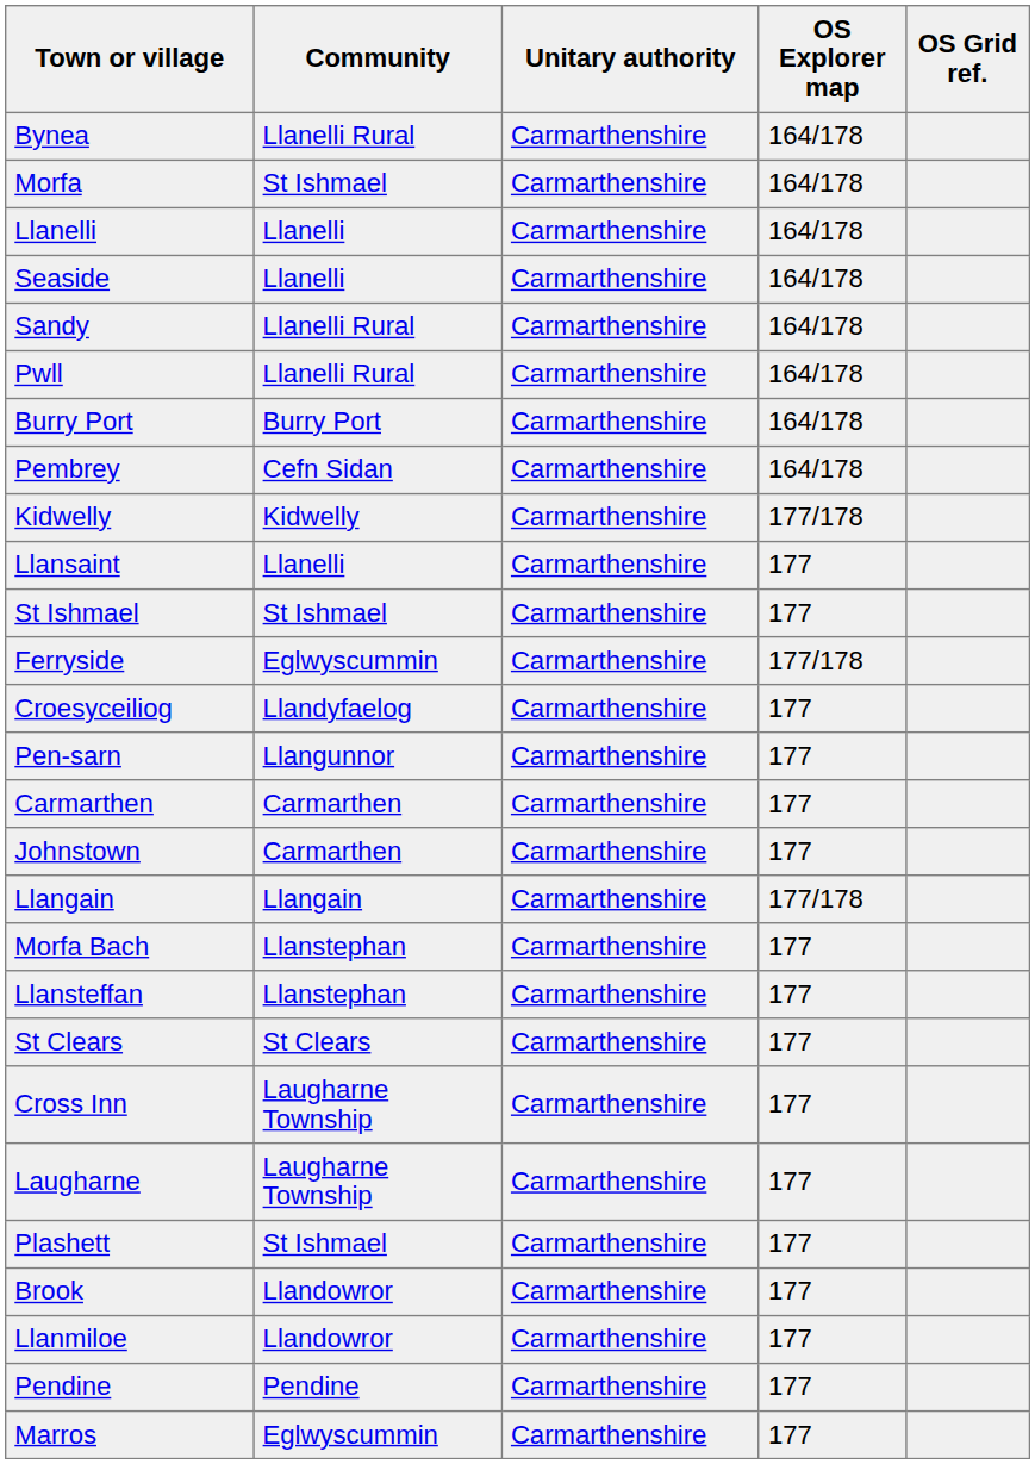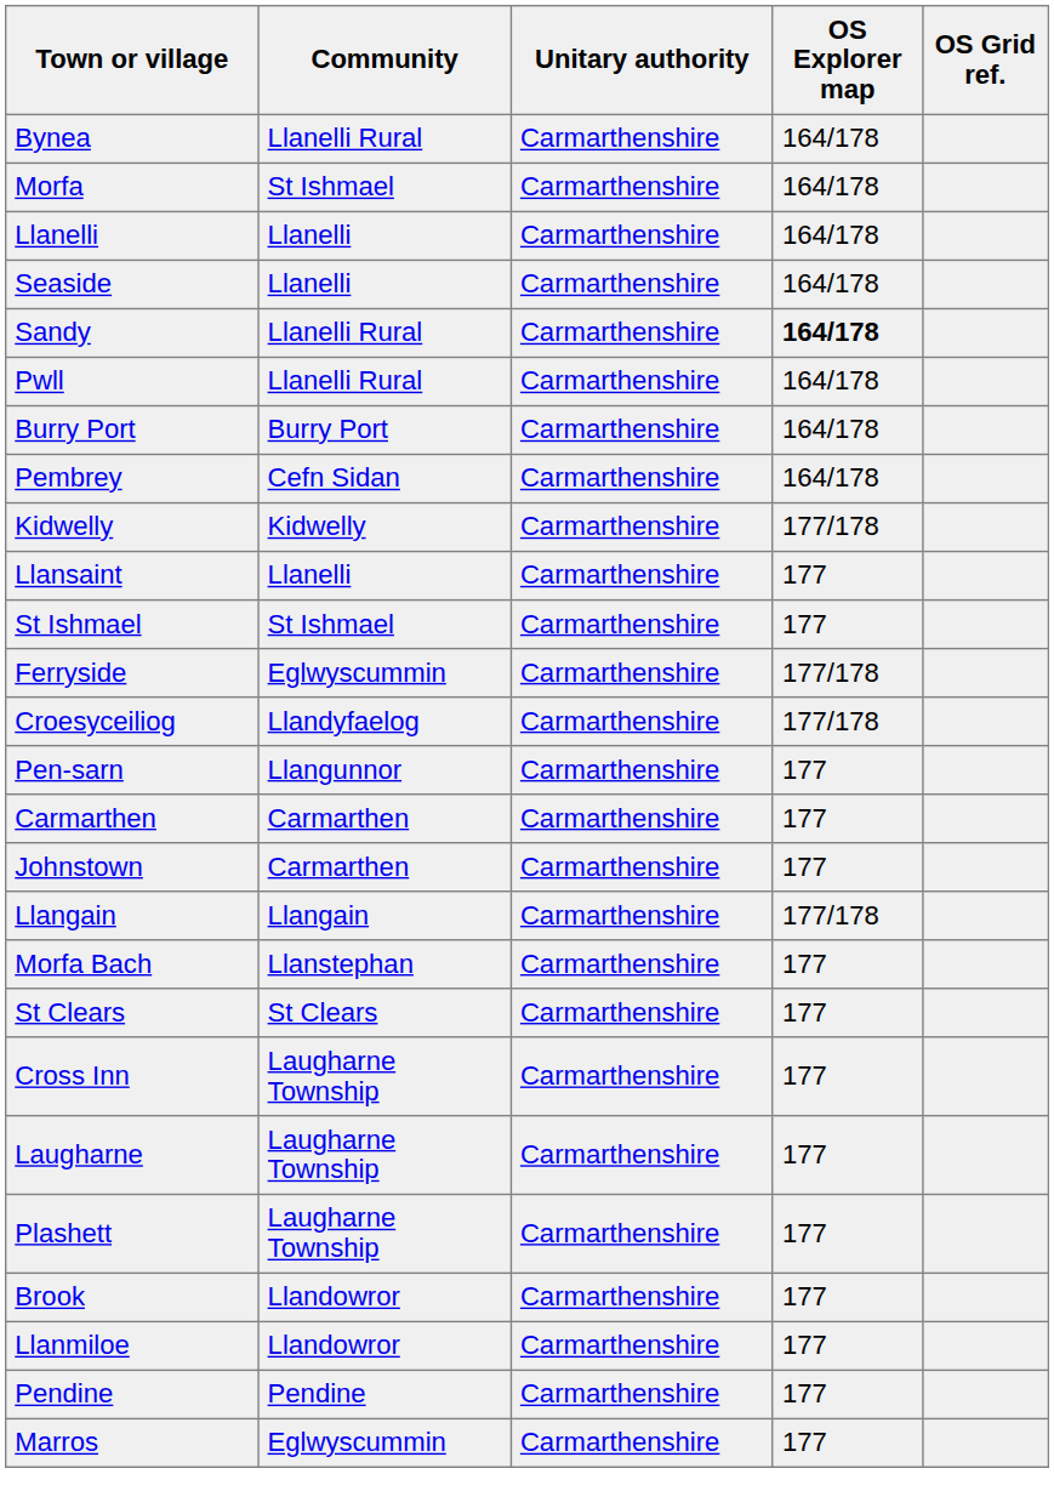Sandy | OS Explorer map: normal -> bold
Croesyceiliog | OS Explorer map: 177 -> 177/178
- row: Llansteffan | Llanstephan | Carmarthenshire | 177
Plashett | Community: St Ishmael -> Laugharne Township
